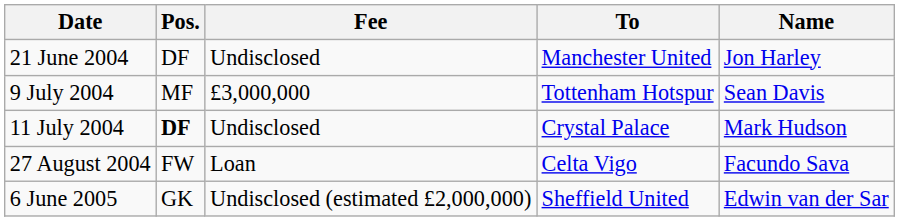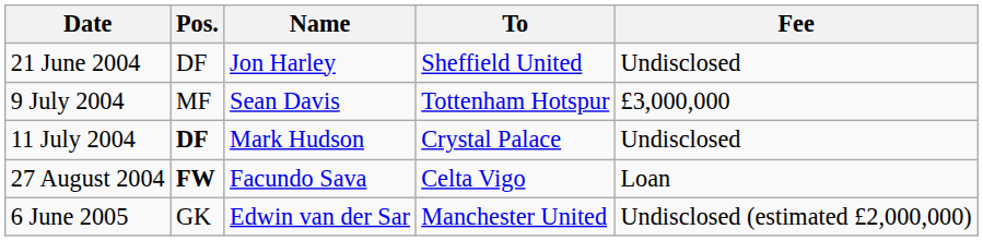columns swapped: Name <-> Fee
21 June 2004 | To: Manchester United -> Sheffield United
27 August 2004 | Pos.: normal -> bold
6 June 2005 | To: Sheffield United -> Manchester United
